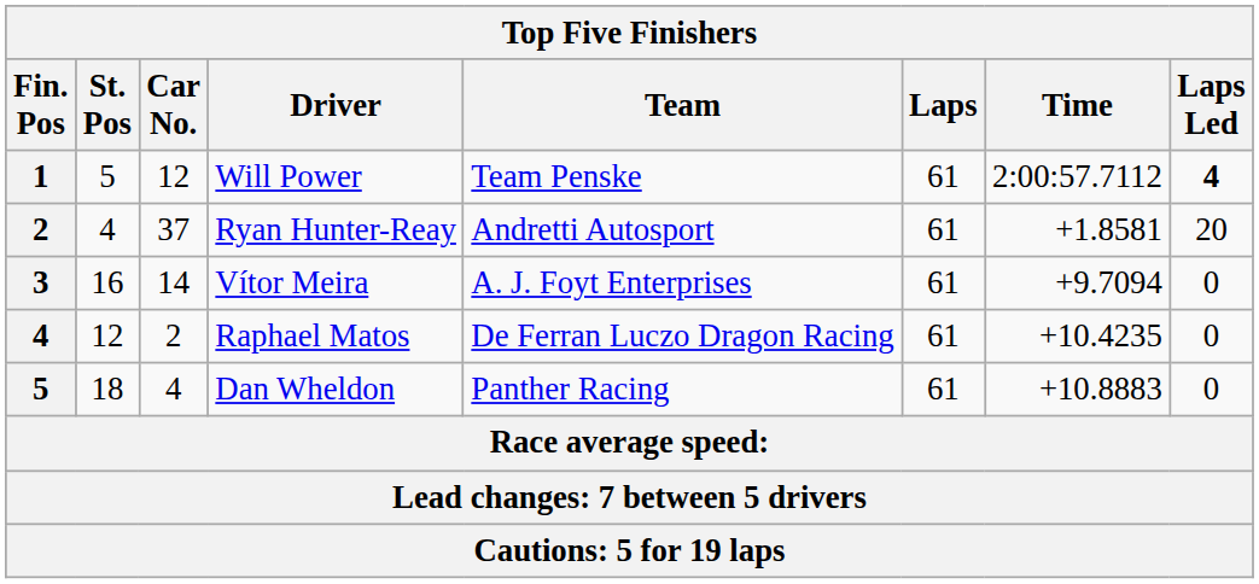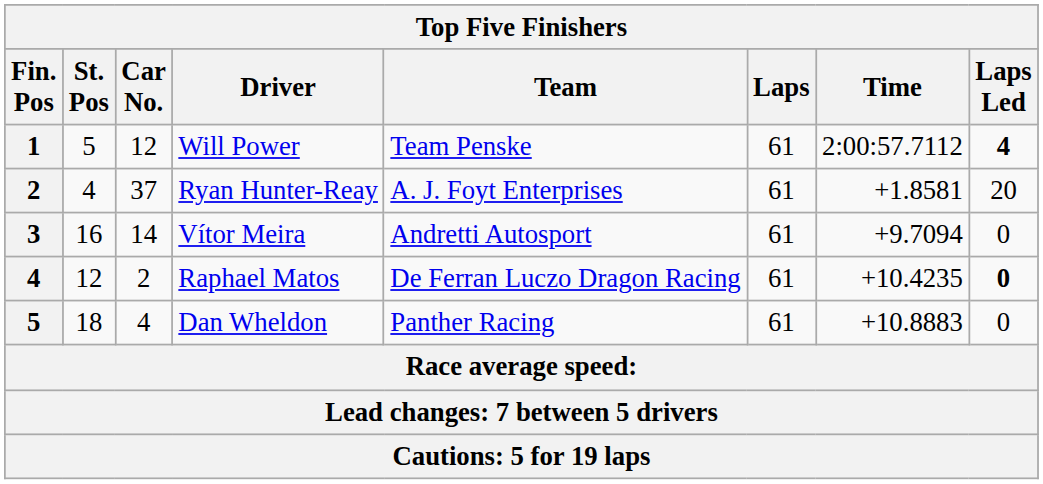Ryan Hunter-Reay | Team: Andretti Autosport -> A. J. Foyt Enterprises
Vítor Meira | Team: A. J. Foyt Enterprises -> Andretti Autosport
Raphael Matos | Laps Led: normal -> bold
